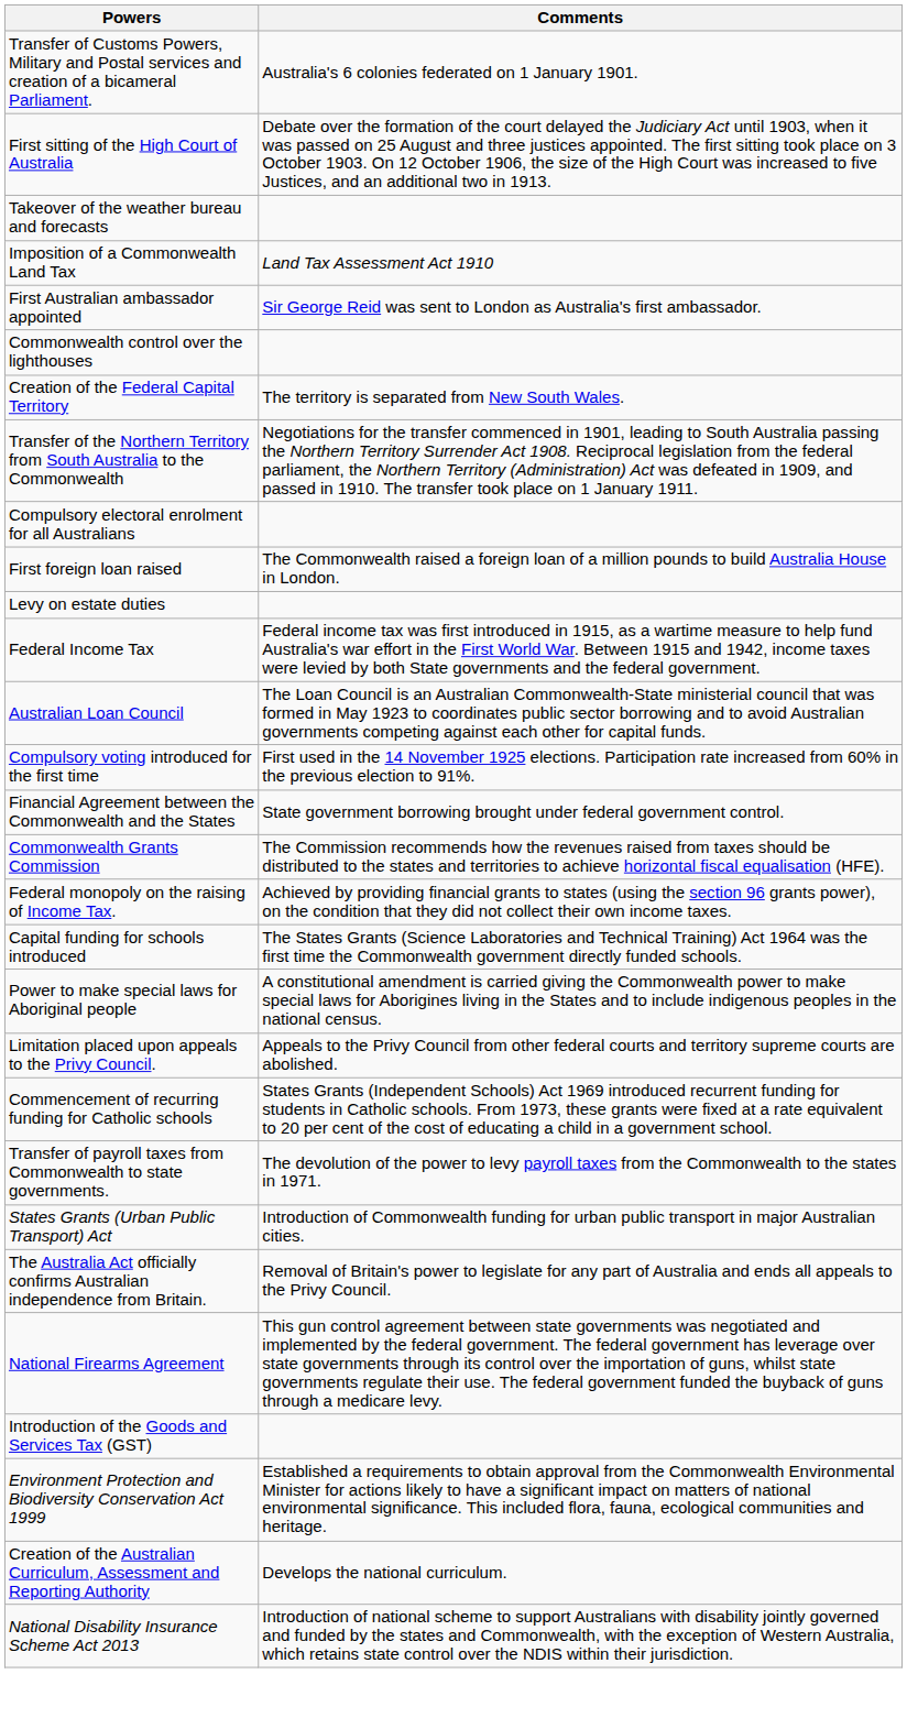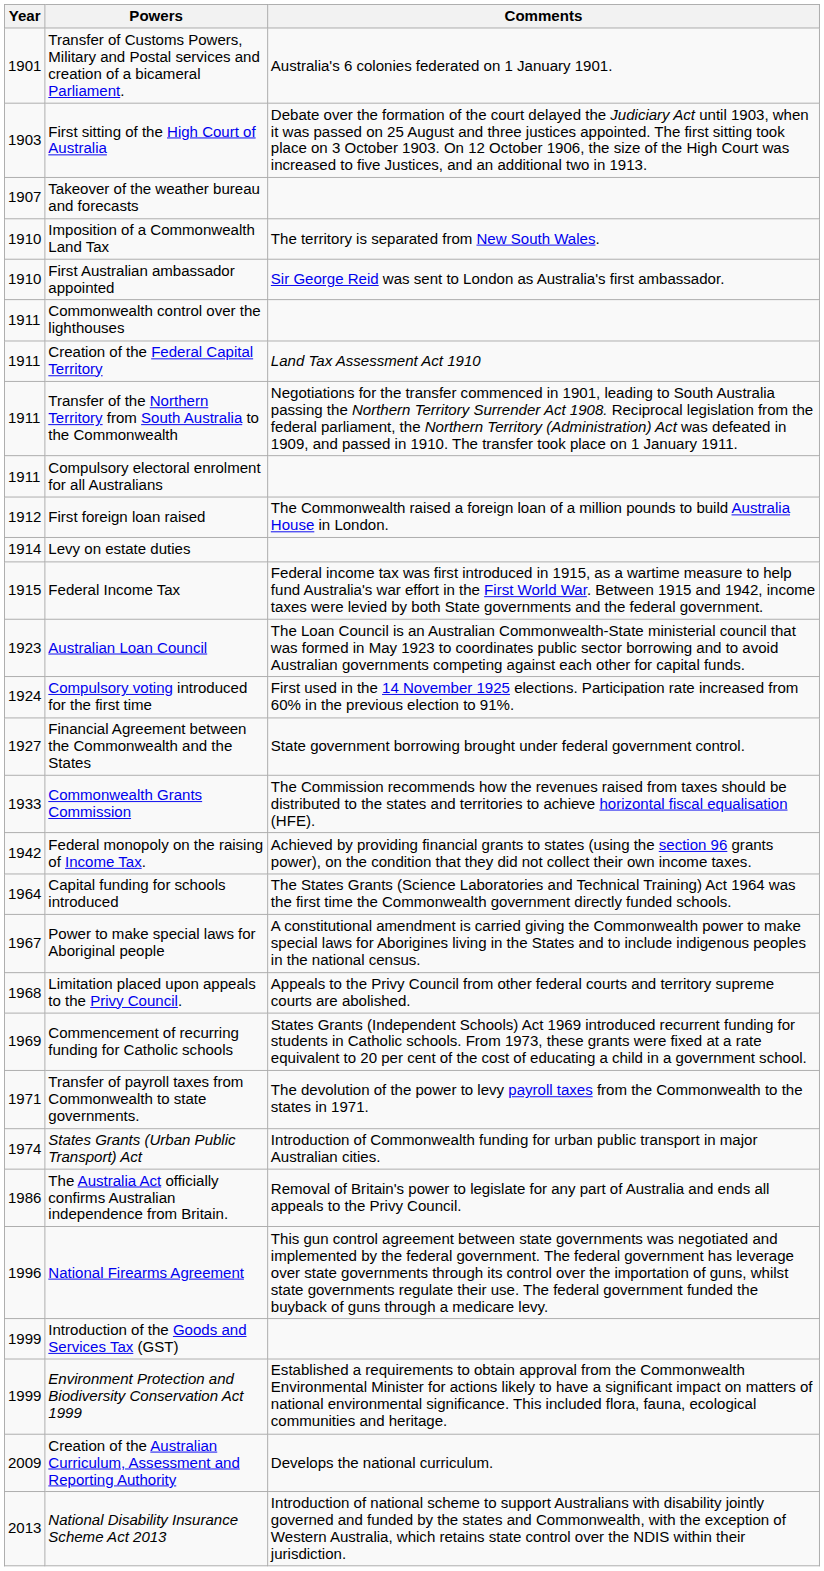+ column: Year | 1901 | 1903 | 1907 | 1910 | 1910 | 1911 | 1911 | 1911 | 1911 | 1912 | 1914 | 1915 | 1923 | 1924 | 1927 | 1933 | 1942 | 1964 | 1967 | 1968 | 1969 | 1971 | 1974 | 1986 | 1996 | 1999 | 1999 | 2009 | 2013
Imposition of a Commonwealth Land Tax | Comments: Land Tax Assessment Act 1910 -> The territory is separated from New South Wales.
Creation of the Federal Capital Territory | Comments: The territory is separated from New South Wales. -> Land Tax Assessment Act 1910
